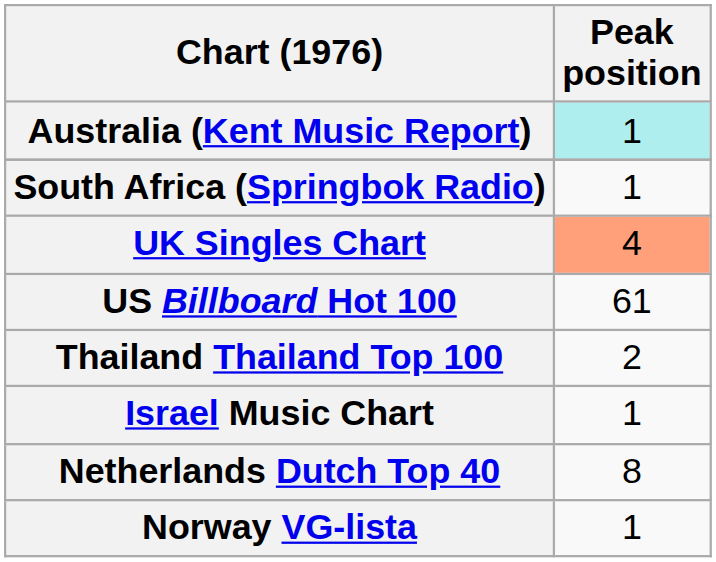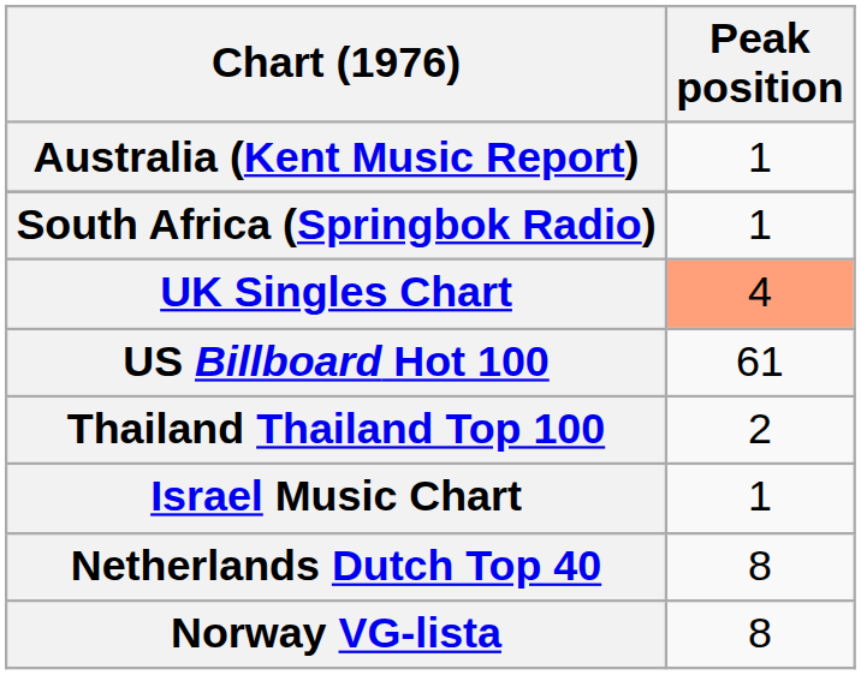Australia (Kent Music Report) | Peak position: paleturquoise background -> no background
Norway VG-lista | Peak position: 1 -> 8
